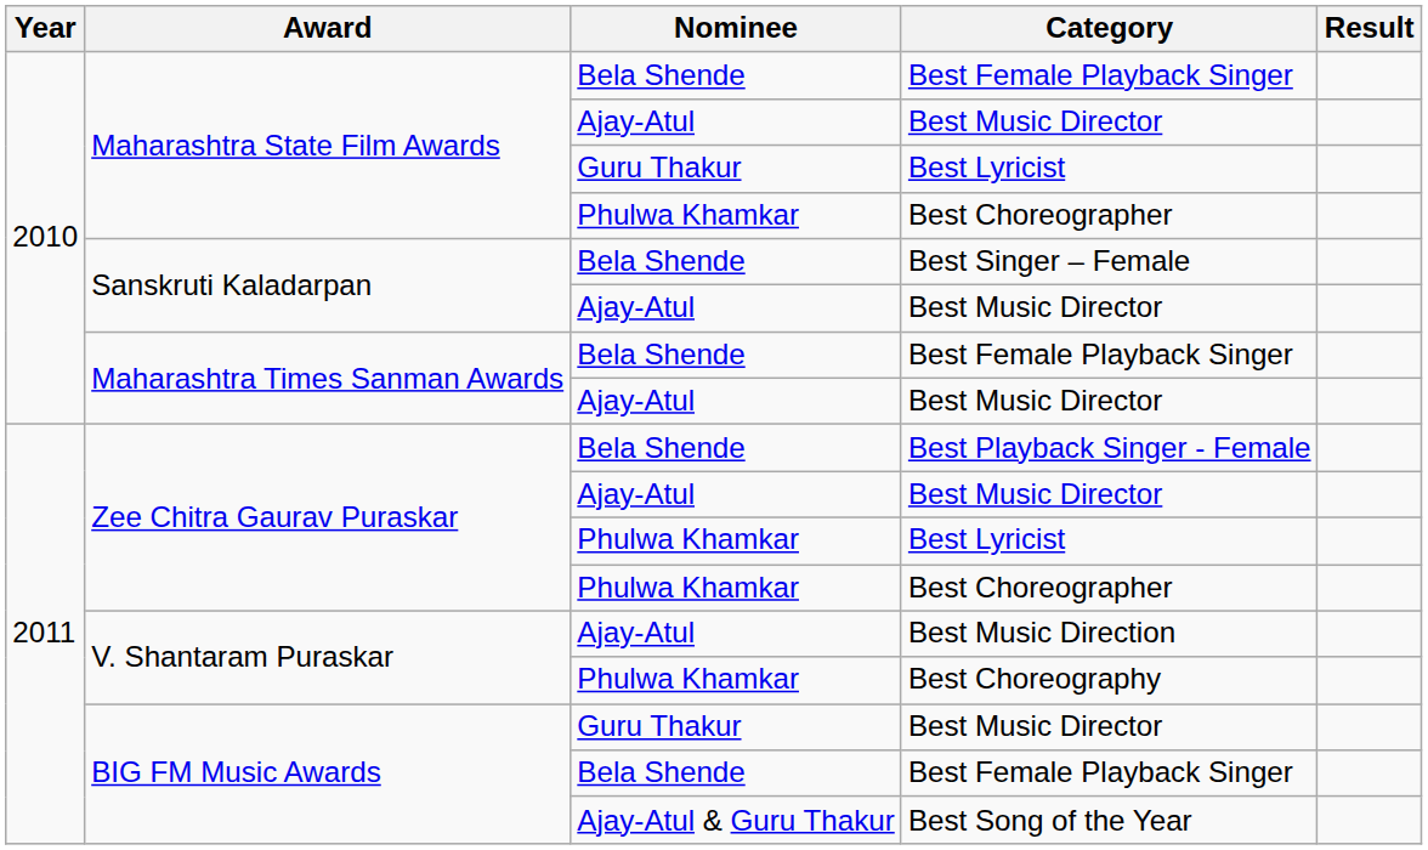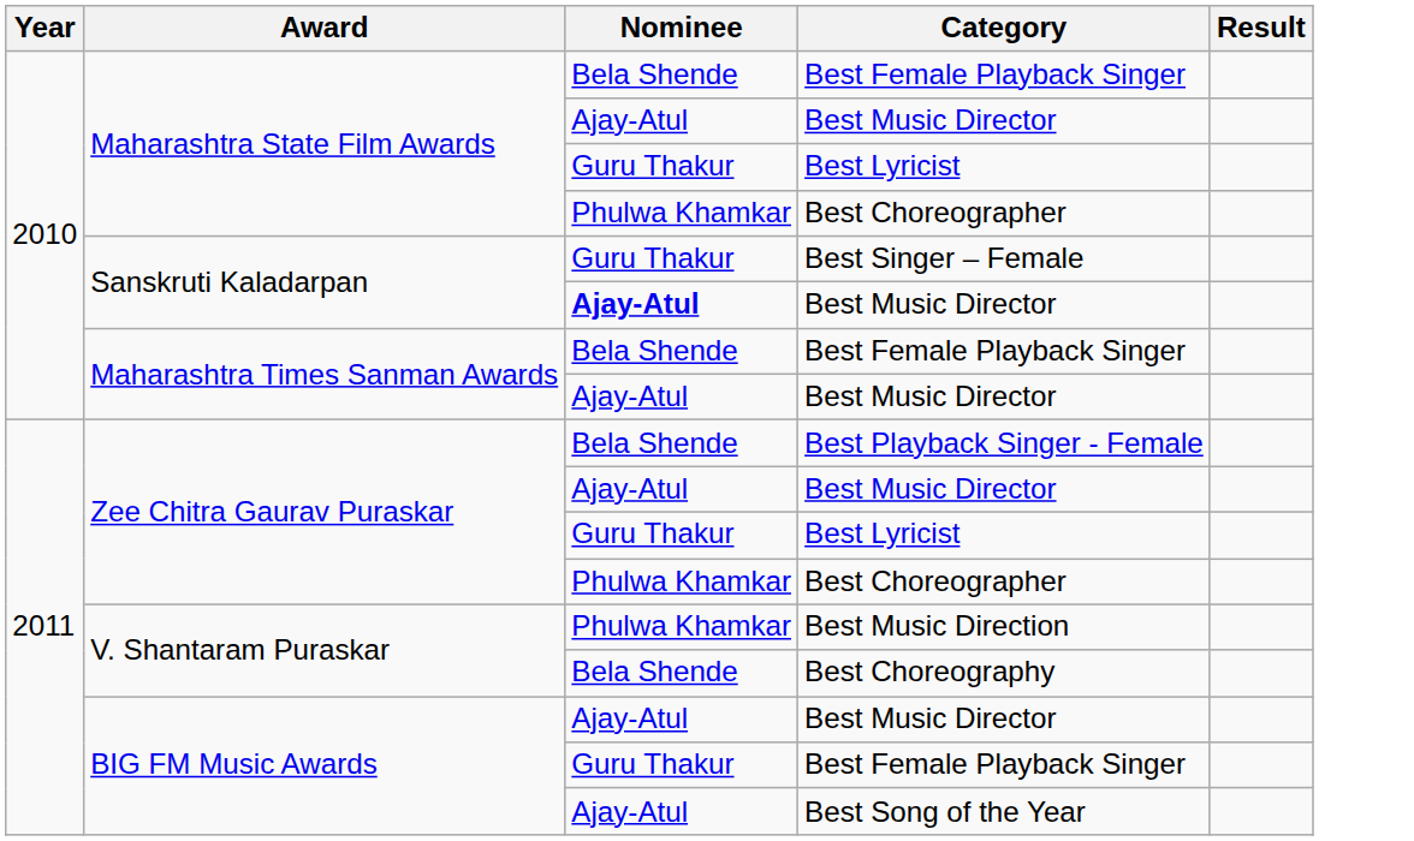Best Singer – Female | Nominee: Bela Shende -> Guru Thakur
Sanskruti Kaladarpan / Best Music Director | Nominee: normal -> bold
Zee Chitra Gaurav Puraskar / Best Lyricist | Nominee: Phulwa Khamkar -> Guru Thakur
Best Music Direction | Nominee: Ajay-Atul -> Phulwa Khamkar
Best Choreography | Nominee: Phulwa Khamkar -> Bela Shende
BIG FM Music Awards / Best Music Director | Nominee: Guru Thakur -> Ajay-Atul
BIG FM Music Awards / Best Female Playback Singer | Nominee: Bela Shende -> Guru Thakur
Best Song of the Year | Nominee: Ajay-Atul & Guru Thakur -> Ajay-Atul
